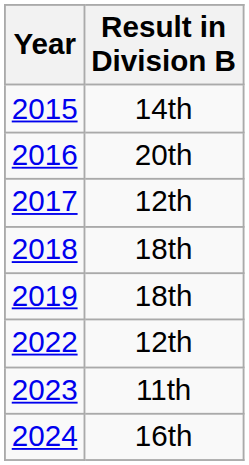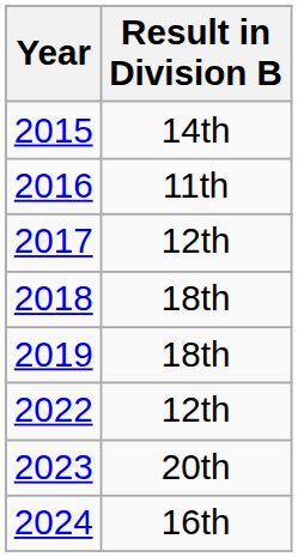2016 | Result in Division B: 20th -> 11th
2023 | Result in Division B: 11th -> 20th
